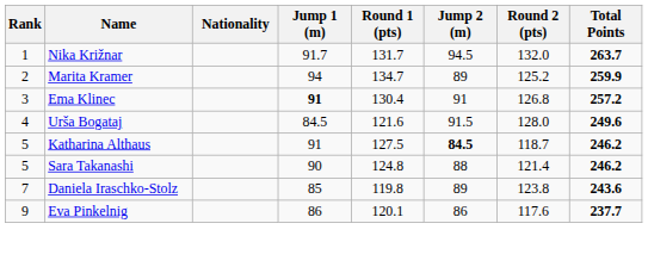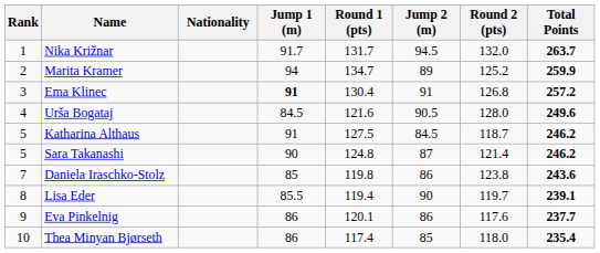Urša Bogataj | Jump 2 (m): 91.5 -> 90.5
Katharina Althaus | Jump 2 (m): bold -> normal
Sara Takanashi | Jump 2 (m): 88 -> 87
Daniela Iraschko-Stolz | Jump 2 (m): 89 -> 86
+ row: 8 | Lisa Eder | 85.5 | 119.4 | 90 | 119.7 | 239.1
+ row: 10 | Thea Minyan Bjørseth | 86 | 117.4 | 85 | 118.0 | 235.4
